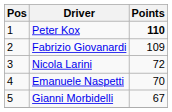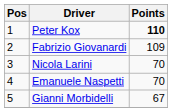Nicola Larini | Points: 72 -> 70
